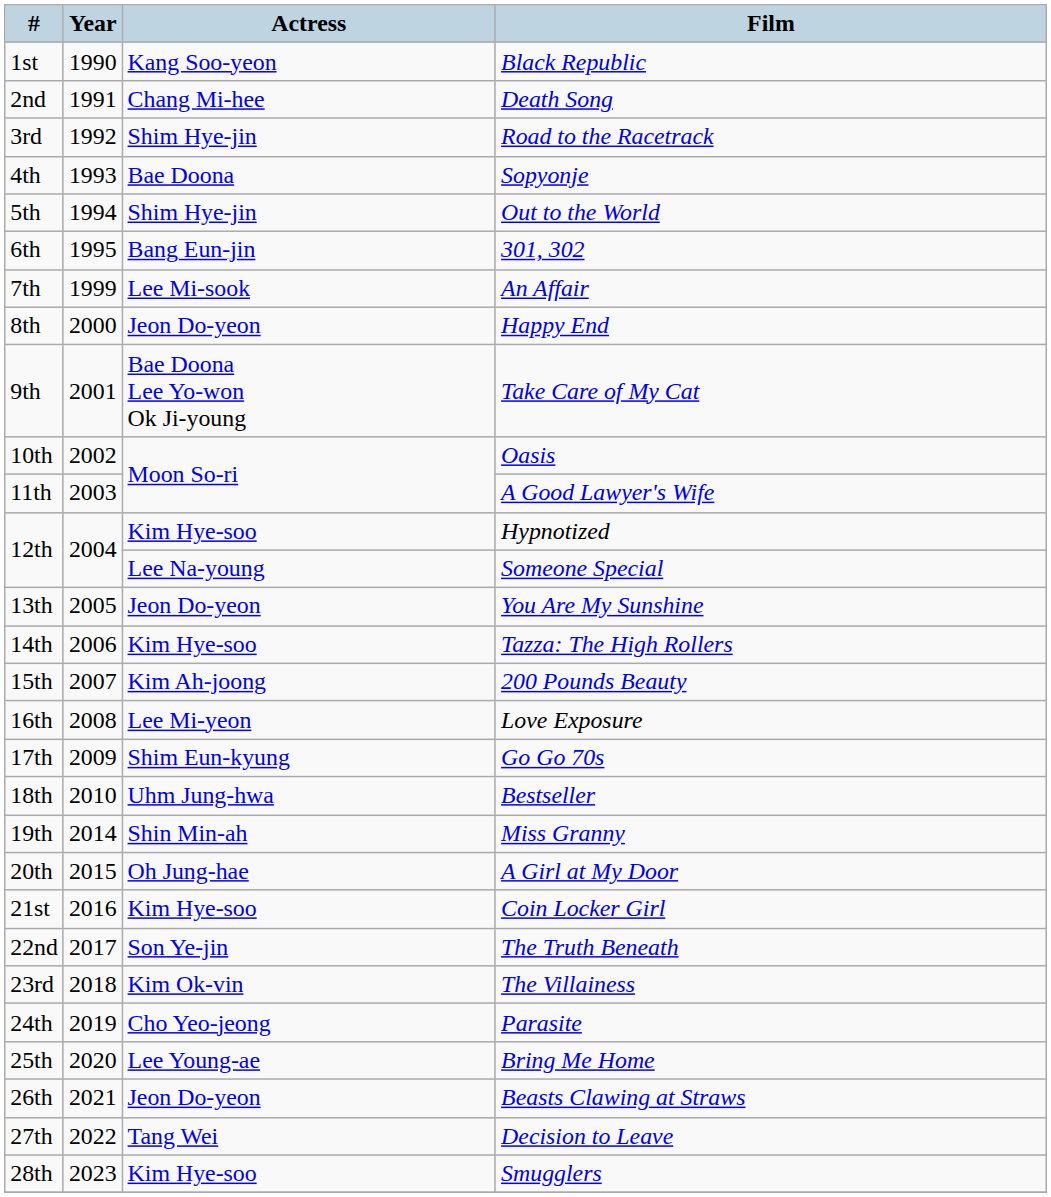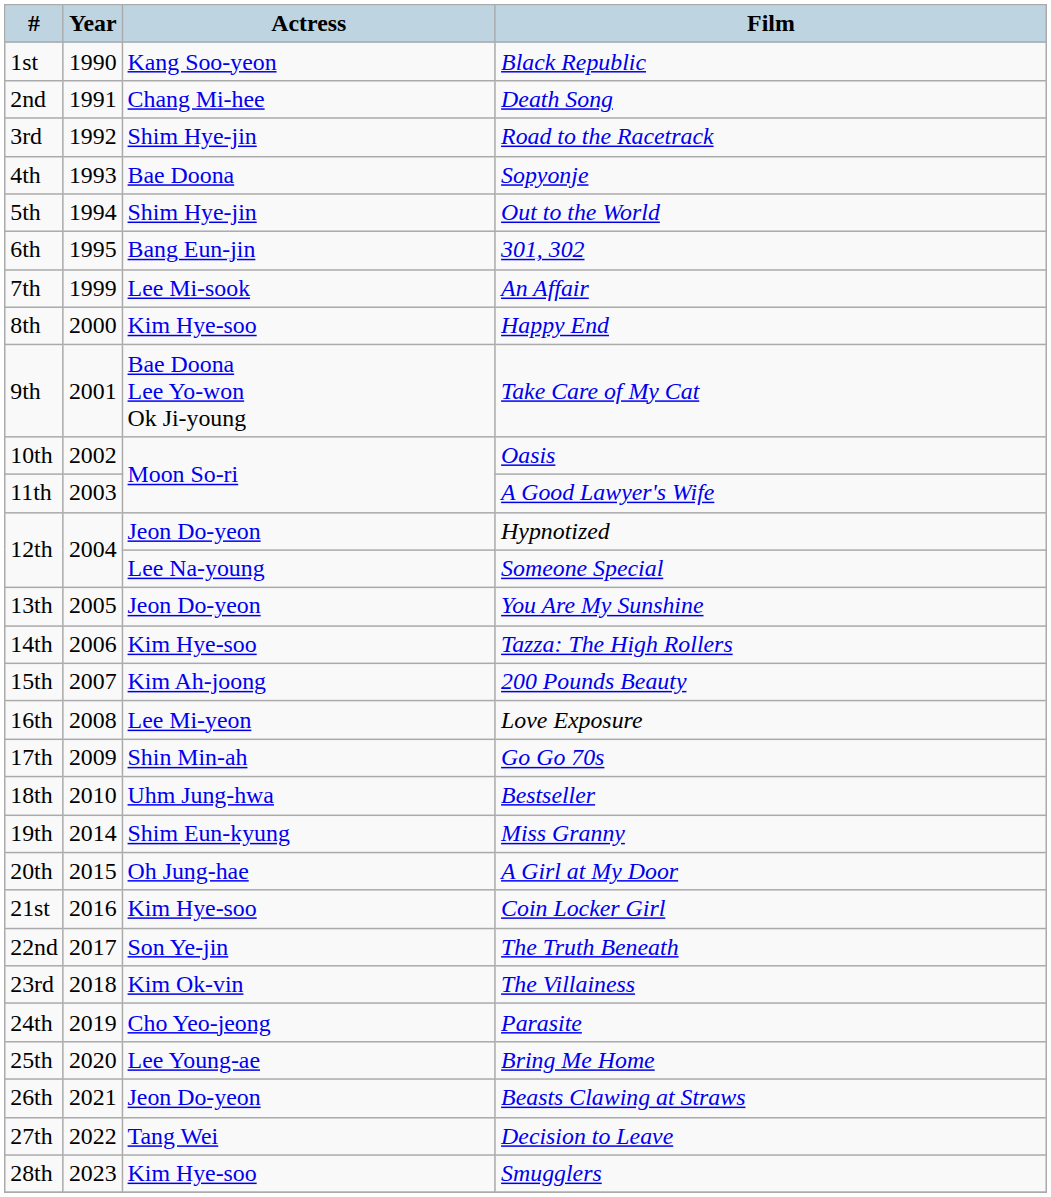Happy End | Actress: Jeon Do-yeon -> Kim Hye-soo
Hypnotized | Actress: Kim Hye-soo -> Jeon Do-yeon
Go Go 70s | Actress: Shim Eun-kyung -> Shin Min-ah
Miss Granny | Actress: Shin Min-ah -> Shim Eun-kyung
